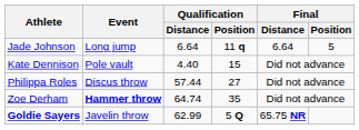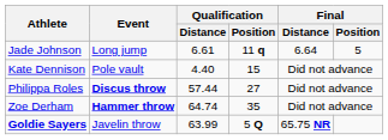Jade Johnson | Qualification / Distance: 6.64 -> 6.61
Philippa Roles | Event: normal -> bold
Goldie Sayers | Qualification / Distance: 62.99 -> 63.99
